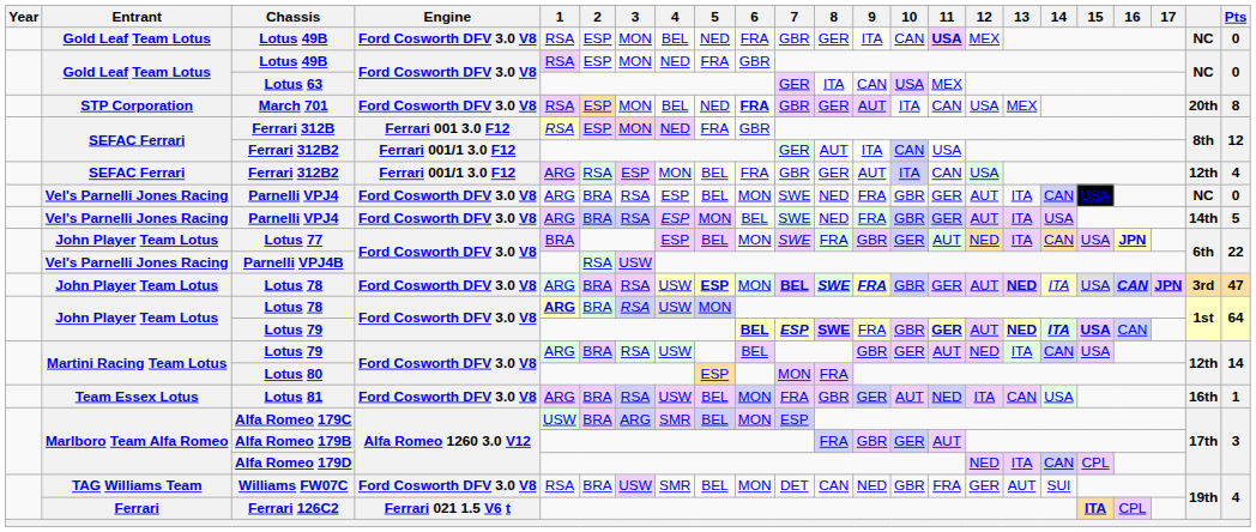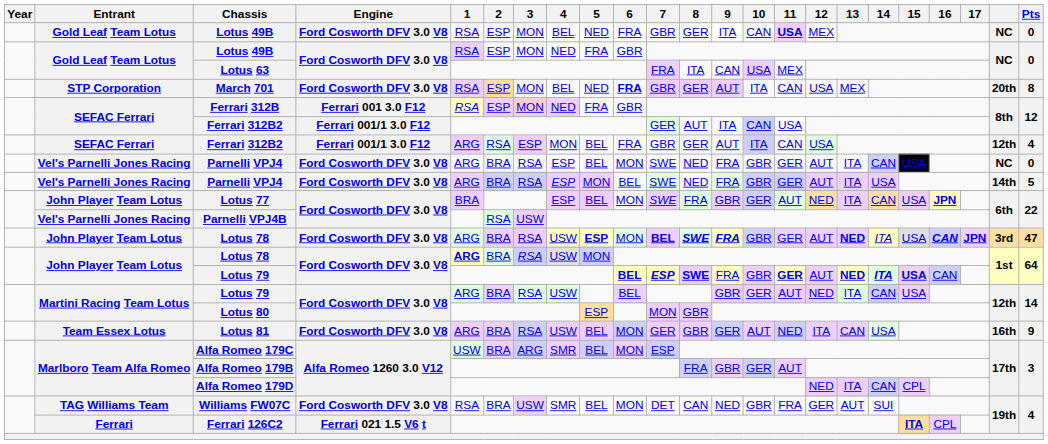Lotus 63 | 7: GER -> FRA
Lotus 80 | 8: FRA -> GBR
Lotus 81 | 7: FRA -> GER
Lotus 81 | Pts: 1 -> 9
